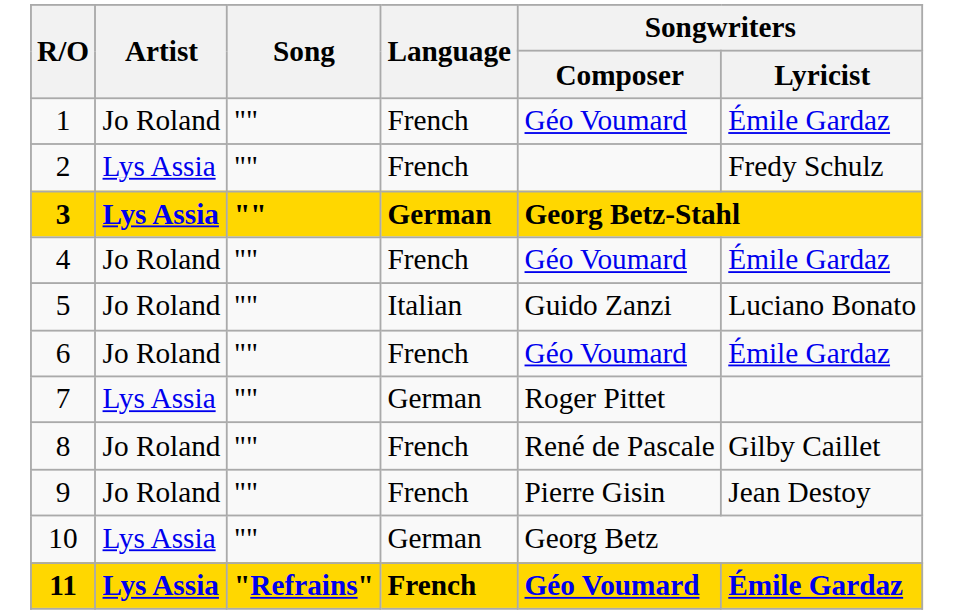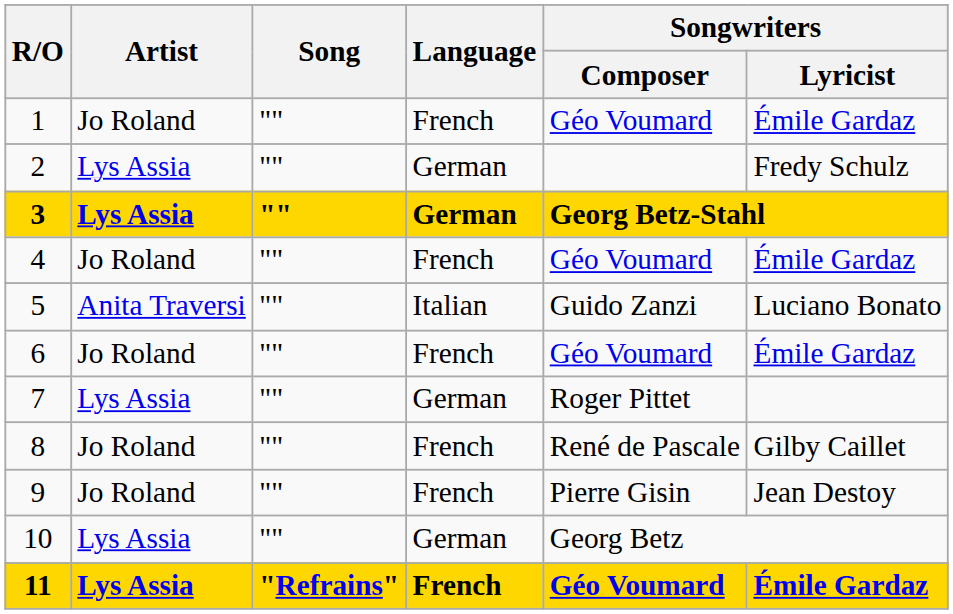2 | Language: French -> German
5 | Artist: Jo Roland -> Anita Traversi
